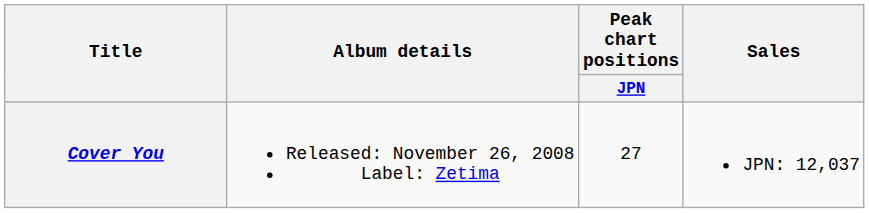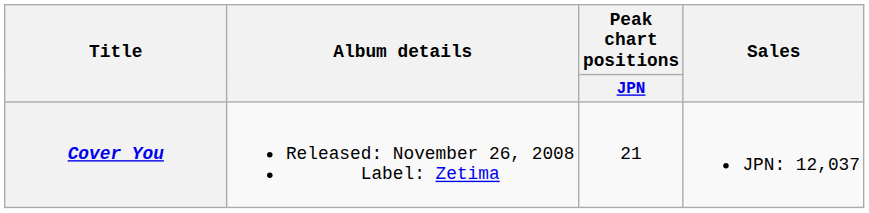Cover You | Peak chart positions / JPN: 27 -> 21
